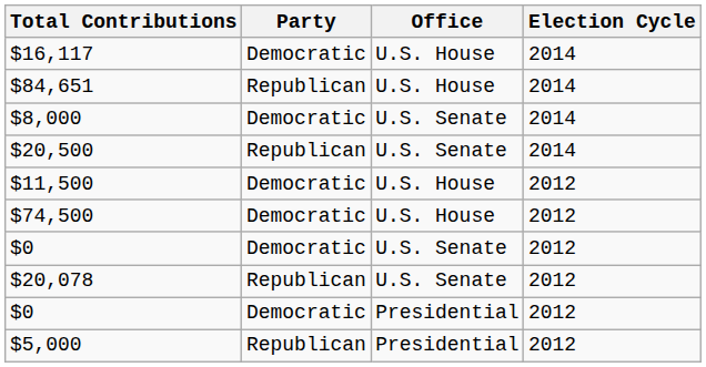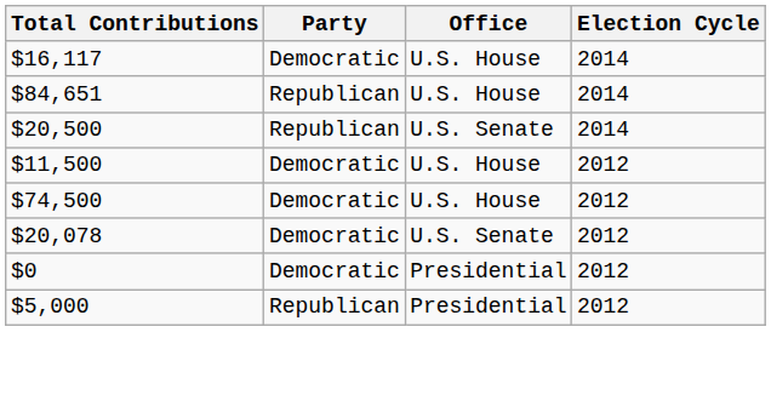- row: $8,000 | Democratic | U.S. Senate | 2014
- row: $0 | Democratic | U.S. Senate | 2012
$20,078 | Party: Republican -> Democratic
